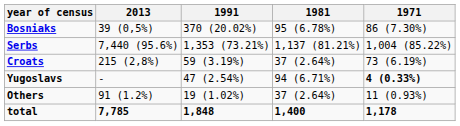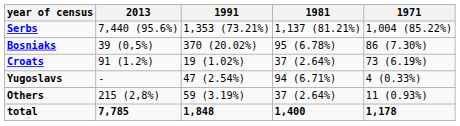rows swapped: Serbs <-> Bosniaks
Croats | 2013: 215 (2,8%) -> 91 (1.2%)
Croats | 1991: 59 (3.19%) -> 19 (1.02%)
Yugoslavs | 1971: bold -> normal
Others | 2013: 91 (1.2%) -> 215 (2,8%)
Others | 1991: 19 (1.02%) -> 59 (3.19%)
